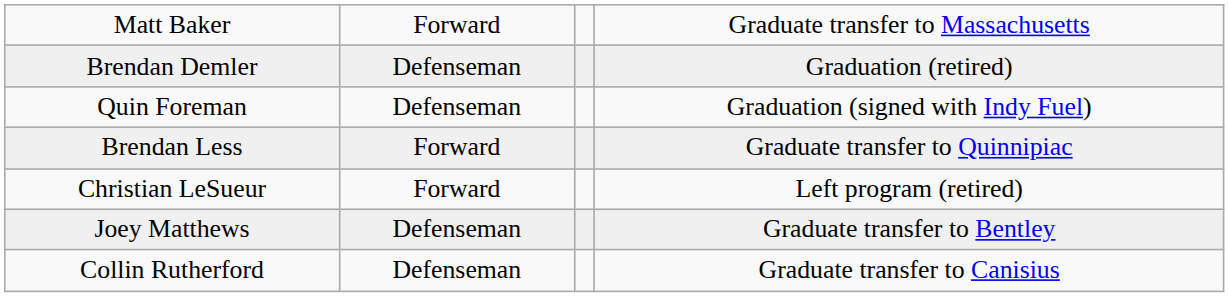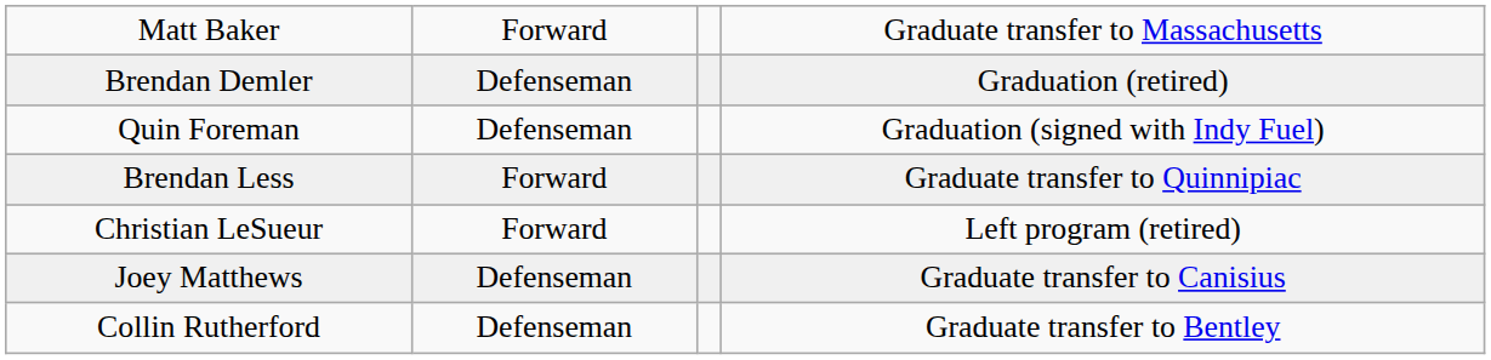Joey Matthews | column 4: Graduate transfer to Bentley -> Graduate transfer to Canisius
Collin Rutherford | column 4: Graduate transfer to Canisius -> Graduate transfer to Bentley
